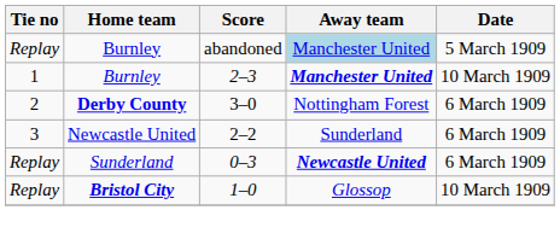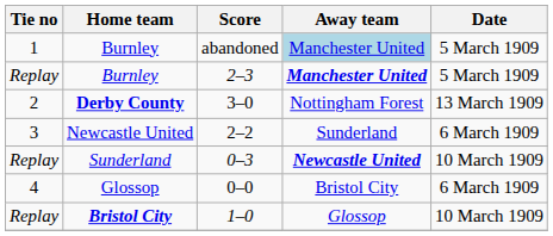abandoned | Tie no: Replay -> 1
2–3 | Tie no: 1 -> Replay
2–3 | Date: 10 March 1909 -> 5 March 1909
3–0 | Date: 6 March 1909 -> 13 March 1909
0–3 | Date: 6 March 1909 -> 10 March 1909
+ row: 4 | Glossop | 0–0 | Bristol City | 6 March 1909
